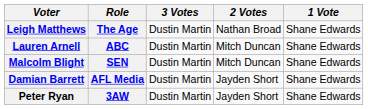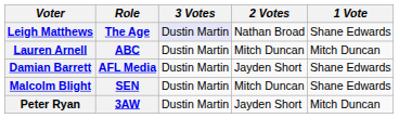Leigh Matthews | 3 Votes: no background -> lavender background
Lauren Arnell | 1 Vote: Shane Edwards -> Mitch Duncan
rows swapped: Malcolm Blight <-> Damian Barrett
Peter Ryan | 1 Vote: Shane Edwards -> Mitch Duncan
